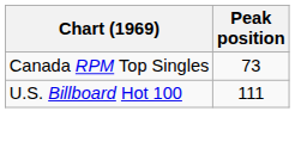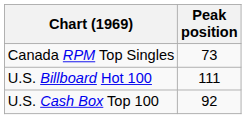+ row: U.S. Cash Box Top 100 | 92
